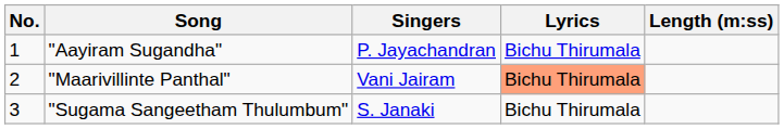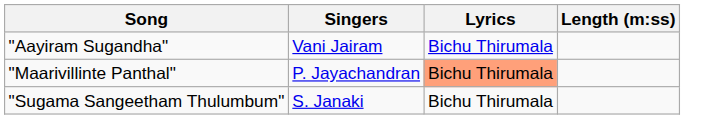- column: No. | 1 | 2 | 3
"Aayiram Sugandha" | Singers: P. Jayachandran -> Vani Jairam
"Maarivillinte Panthal" | Singers: Vani Jairam -> P. Jayachandran
